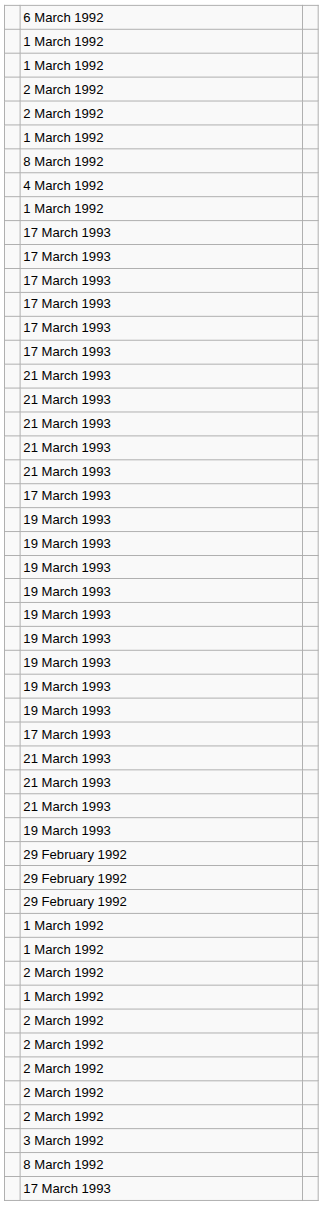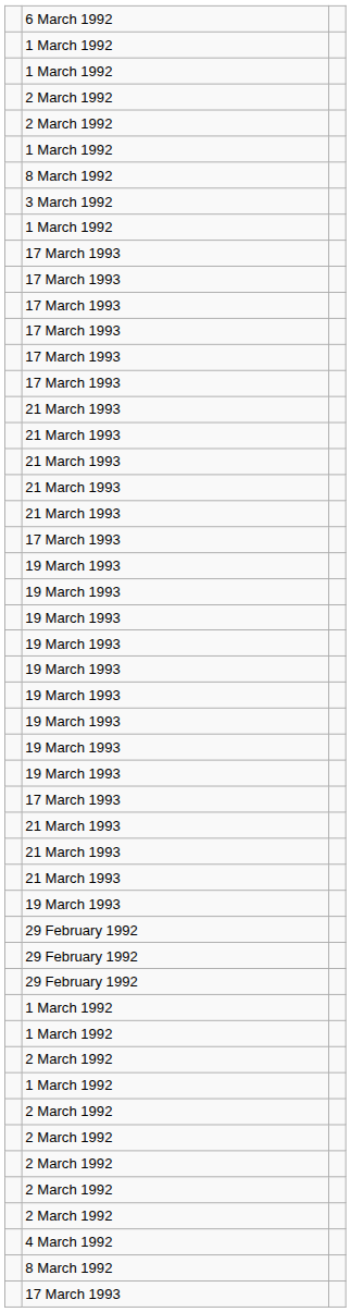rows swapped: 4 March 1992 <-> 3 March 1992
